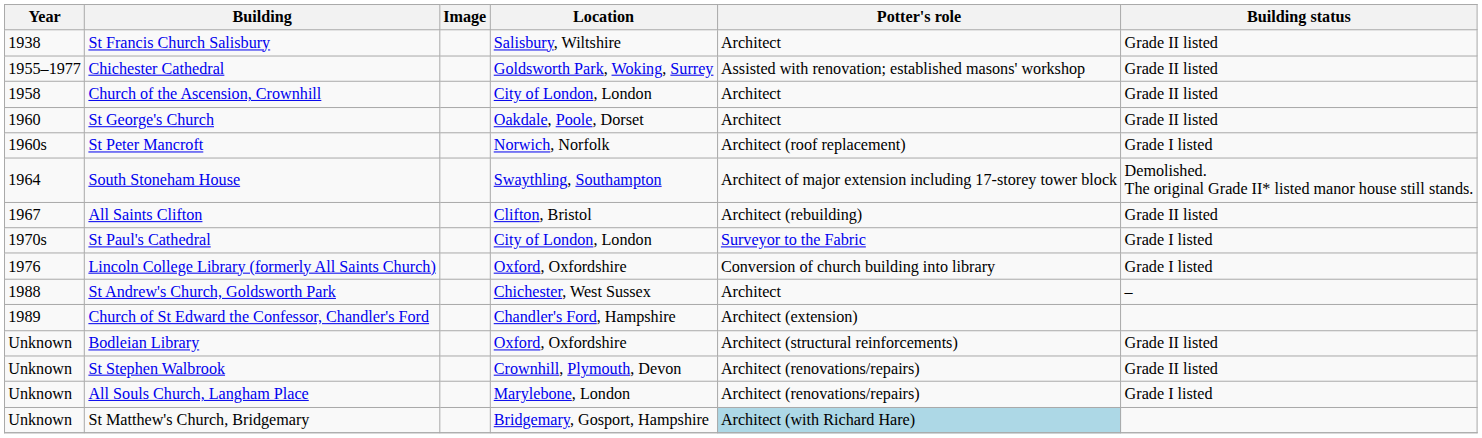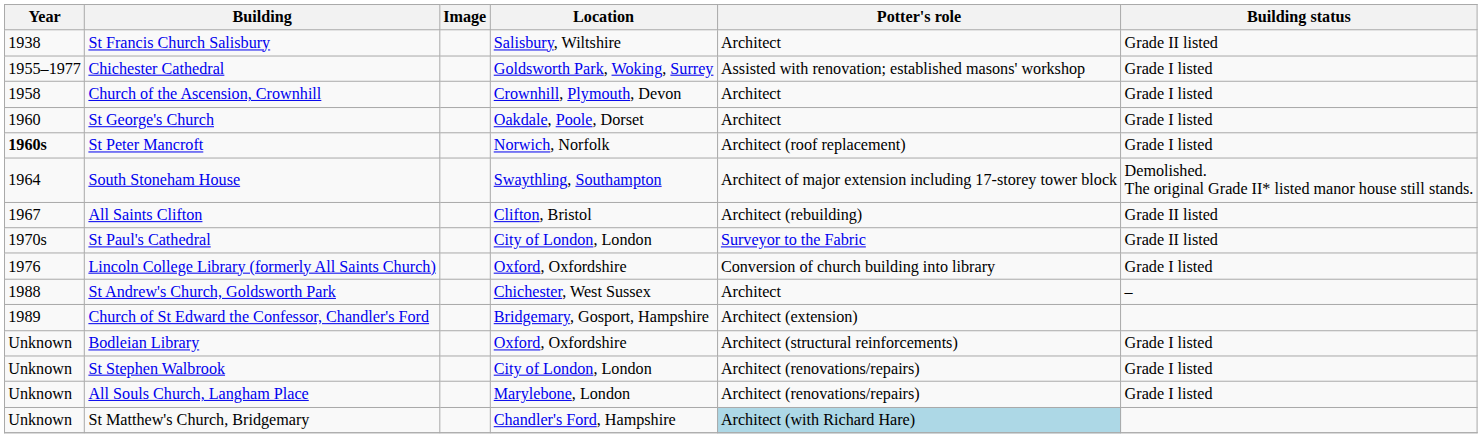Chichester Cathedral | Building status: Grade II listed -> Grade I listed
Church of the Ascension, Crownhill | Location: City of London, London -> Crownhill, Plymouth, Devon
Church of the Ascension, Crownhill | Building status: Grade II listed -> Grade I listed
St George's Church | Building status: Grade II listed -> Grade I listed
St Peter Mancroft | Year: normal -> bold
St Paul's Cathedral | Building status: Grade I listed -> Grade II listed
Church of St Edward the Confessor, Chandler's Ford | Location: Chandler's Ford, Hampshire -> Bridgemary, Gosport, Hampshire
Bodleian Library | Building status: Grade II listed -> Grade I listed
St Stephen Walbrook | Location: Crownhill, Plymouth, Devon -> City of London, London
St Stephen Walbrook | Building status: Grade II listed -> Grade I listed
St Matthew's Church, Bridgemary | Location: Bridgemary, Gosport, Hampshire -> Chandler's Ford, Hampshire
